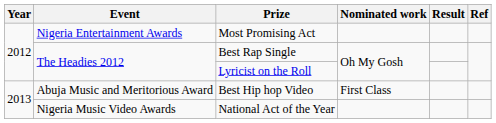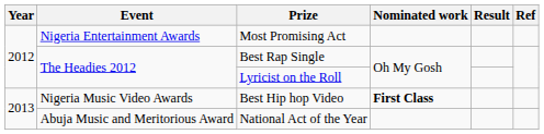Best Hip hop Video | Event: Abuja Music and Meritorious Award -> Nigeria Music Video Awards
Best Hip hop Video | Nominated work: normal -> bold
National Act of the Year | Event: Nigeria Music Video Awards -> Abuja Music and Meritorious Award
